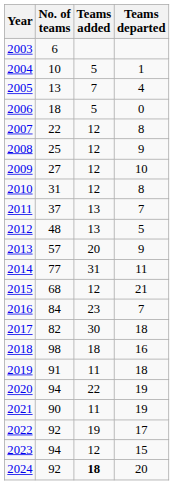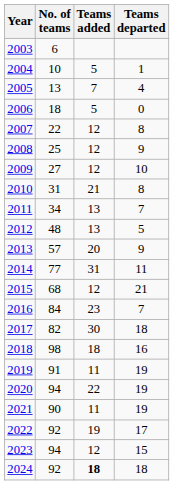2010 | Teams added: 12 -> 21
2011 | No. of teams: 37 -> 34
2019 | Teams departed: 18 -> 19
2024 | Teams departed: 20 -> 18
